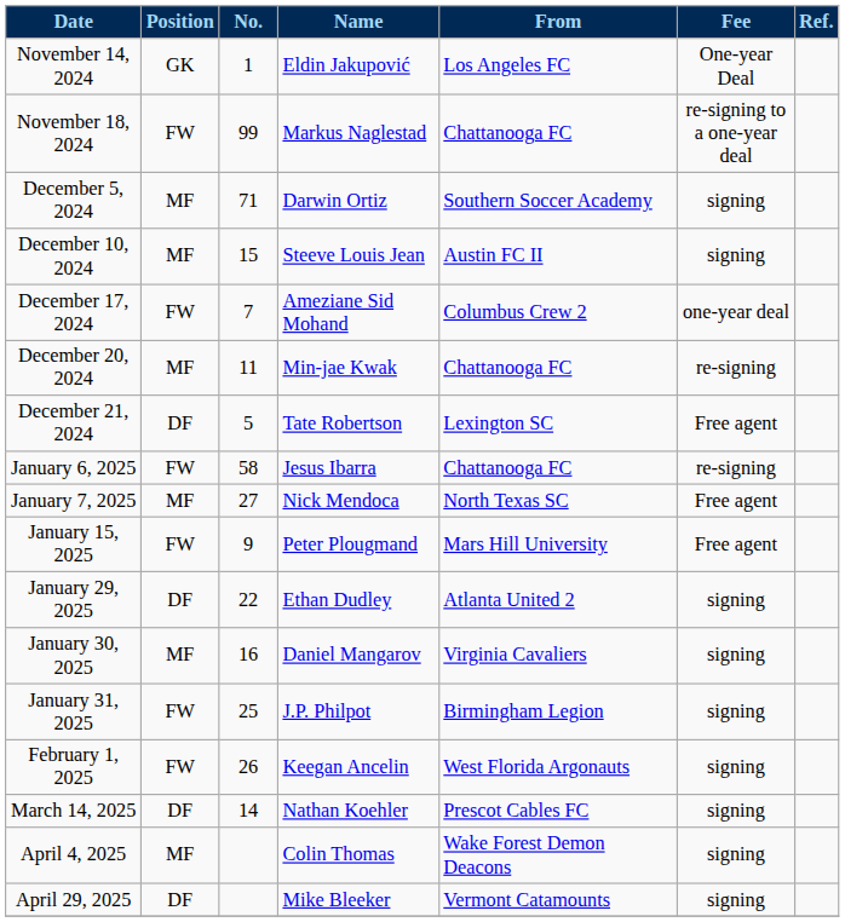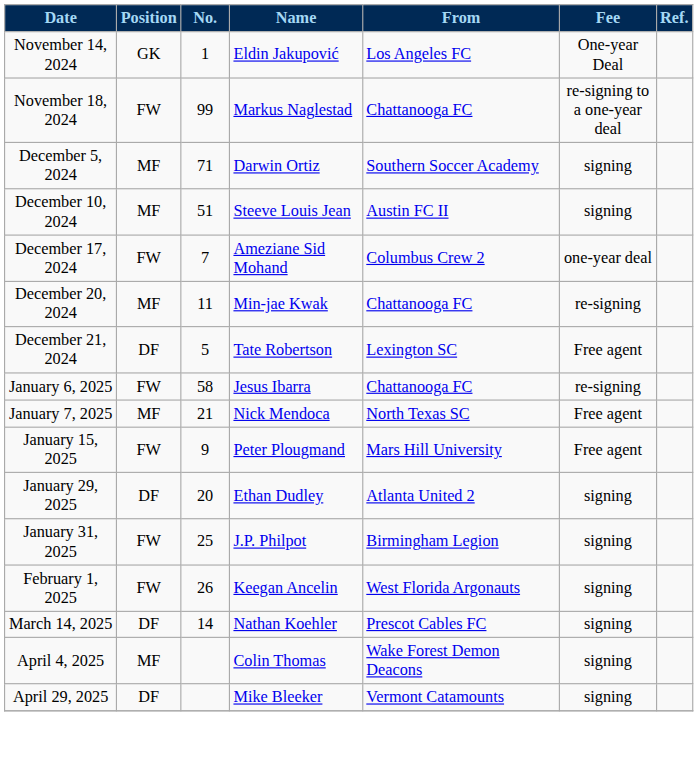December 10, 2024 | No.: 15 -> 51
January 7, 2025 | No.: 27 -> 21
January 29, 2025 | No.: 22 -> 20
- row: January 30, 2025 | MF | 16 | Daniel Mangarov | Virginia Cavaliers | signing
